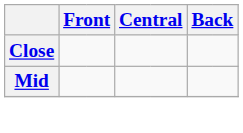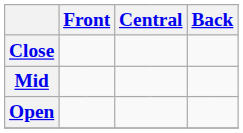+ row: Open
